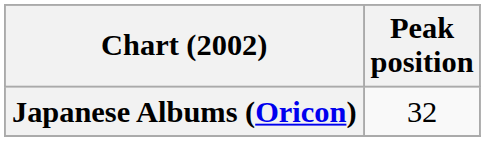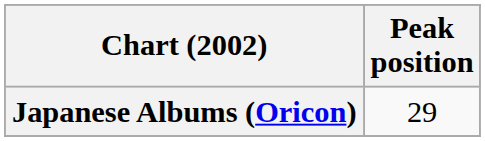Japanese Albums (Oricon) | Peak position: 32 -> 29
